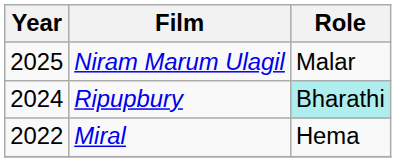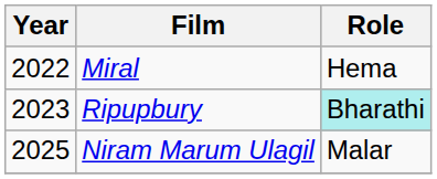rows swapped: Miral <-> Niram Marum Ulagil
Ripupbury | Year: 2024 -> 2023
